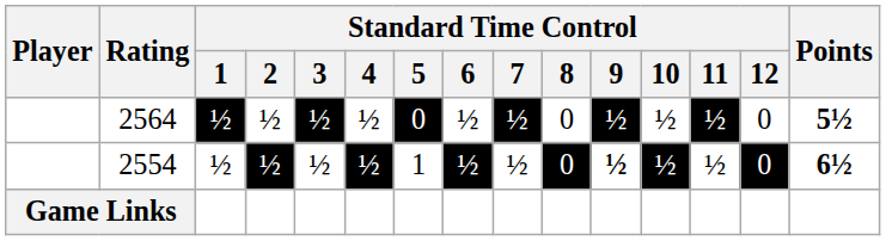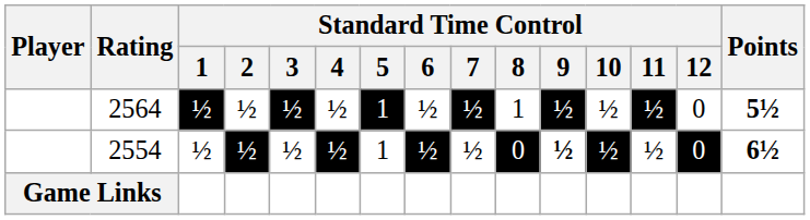2564 | Standard Time Control / 5: 0 -> 1
2564 | Standard Time Control / 8: 0 -> 1
